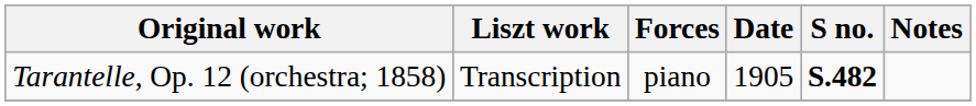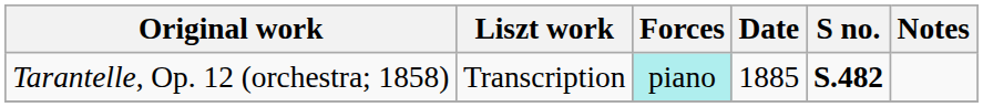Tarantelle, Op. 12 (orchestra; 1858) | Forces: no background -> paleturquoise background
Tarantelle, Op. 12 (orchestra; 1858) | Date: 1905 -> 1885
